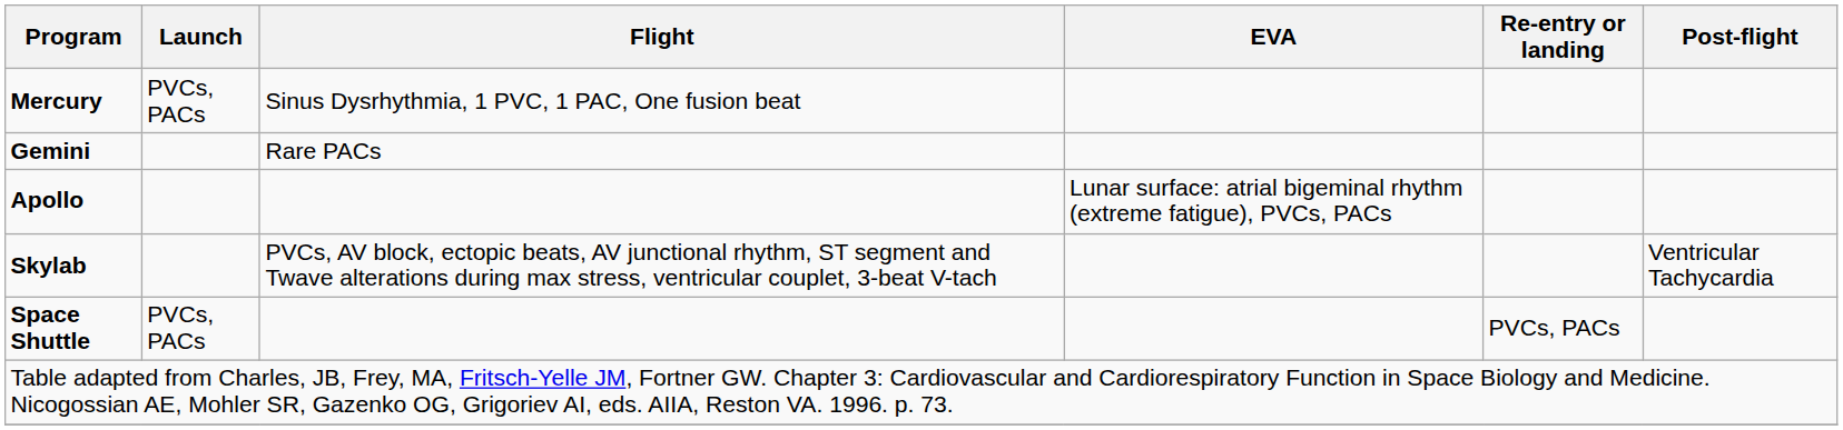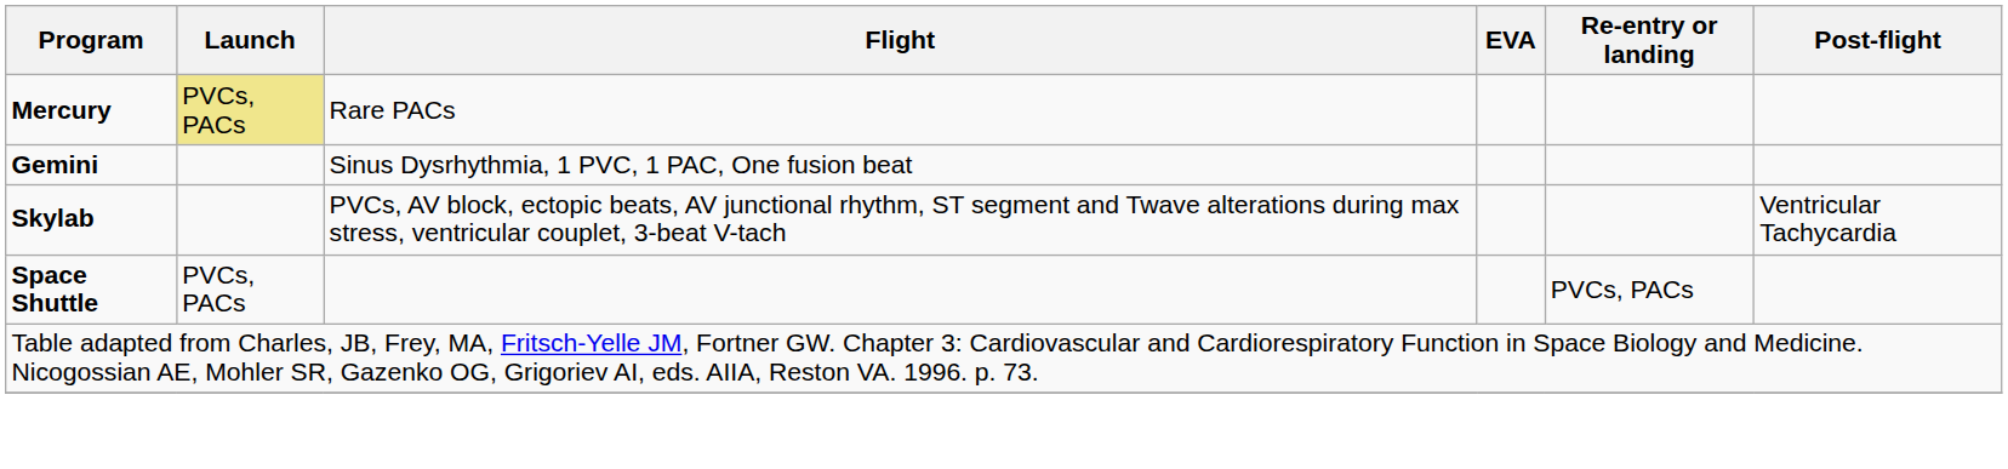Mercury | Launch: no background -> khaki background
Mercury | Flight: Sinus Dysrhythmia, 1 PVC, 1 PAC, One fusion beat -> Rare PACs
Gemini | Flight: Rare PACs -> Sinus Dysrhythmia, 1 PVC, 1 PAC, One fusion beat
- row: Apollo | Lunar surface: atrial bigeminal rhythm (extreme fatigue), PVCs, PACs
